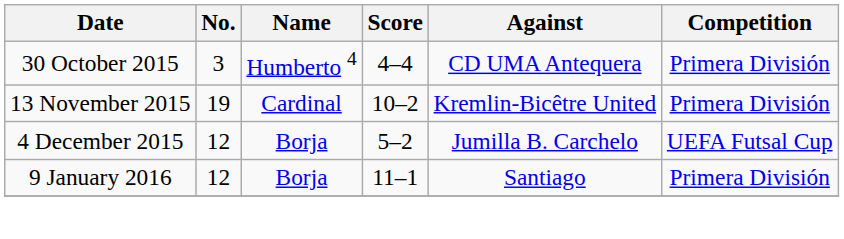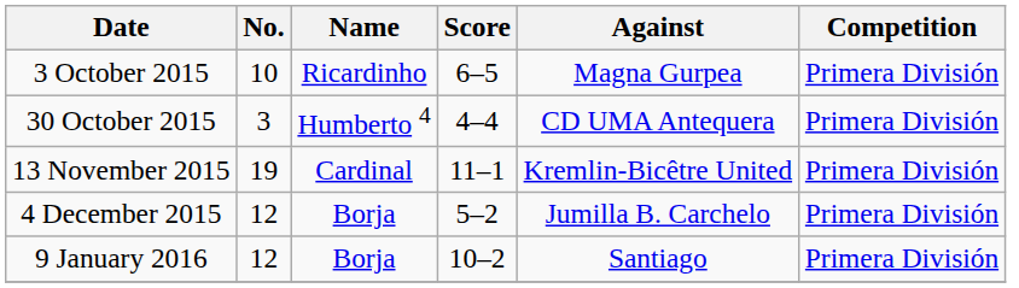+ row: 3 October 2015 | 10 | Ricardinho | 6–5 | Magna Gurpea | Primera División
13 November 2015 | Score: 10–2 -> 11–1
4 December 2015 | Competition: UEFA Futsal Cup -> Primera División
9 January 2016 | Score: 11–1 -> 10–2
